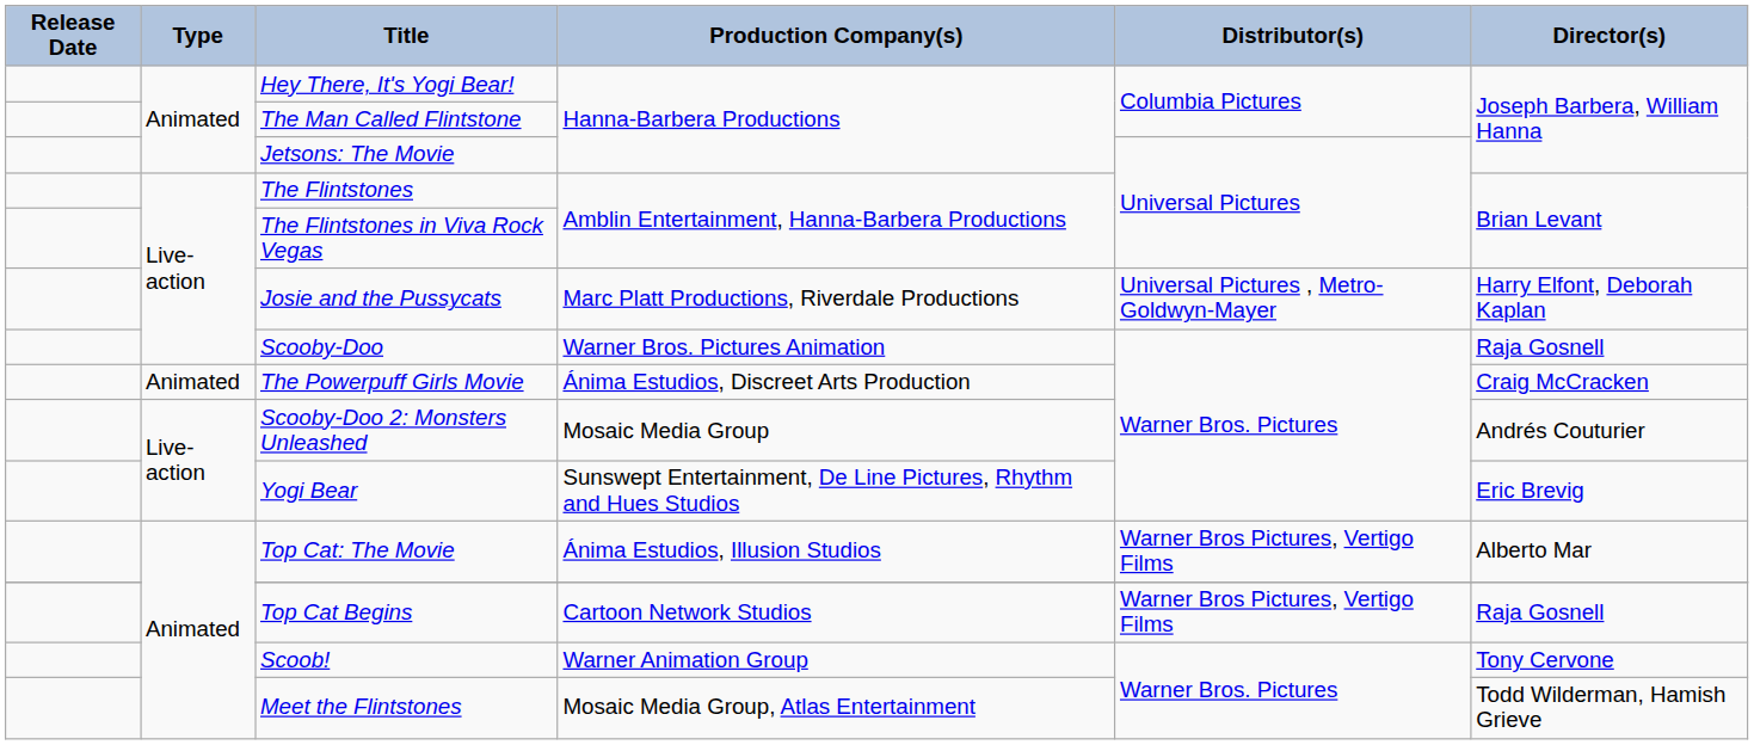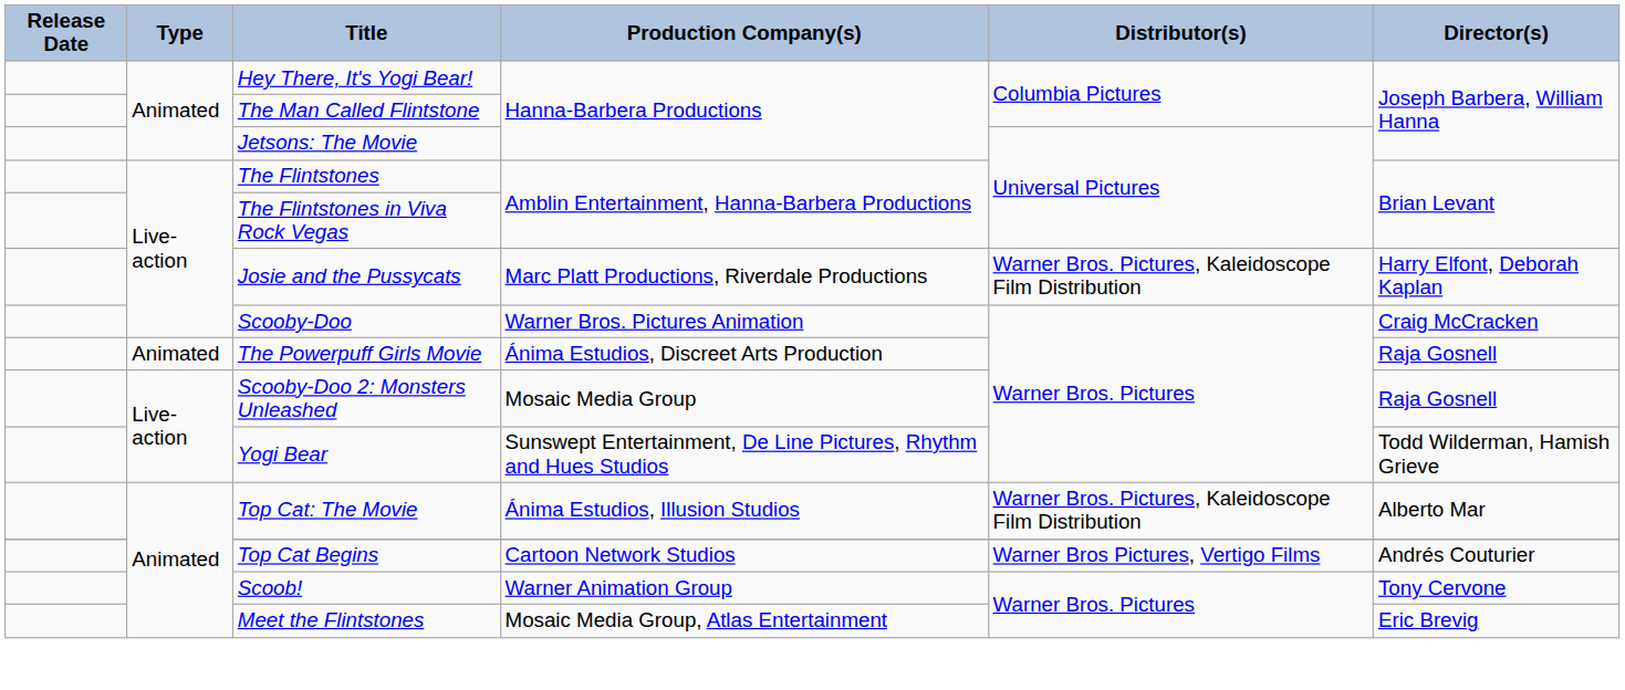Josie and the Pussycats | Distributor(s): Universal Pictures , Metro-Goldwyn-Mayer -> Warner Bros. Pictures, Kaleidoscope Film Distribution
Scooby-Doo | Director(s): Raja Gosnell -> Craig McCracken
The Powerpuff Girls Movie | Director(s): Craig McCracken -> Raja Gosnell
Scooby-Doo 2: Monsters Unleashed | Director(s): Andrés Couturier -> Raja Gosnell
Yogi Bear | Director(s): Eric Brevig -> Todd Wilderman, Hamish Grieve
Top Cat: The Movie | Distributor(s): Warner Bros Pictures, Vertigo Films -> Warner Bros. Pictures, Kaleidoscope Film Distribution
Top Cat Begins | Director(s): Raja Gosnell -> Andrés Couturier
Meet the Flintstones | Director(s): Todd Wilderman, Hamish Grieve -> Eric Brevig
